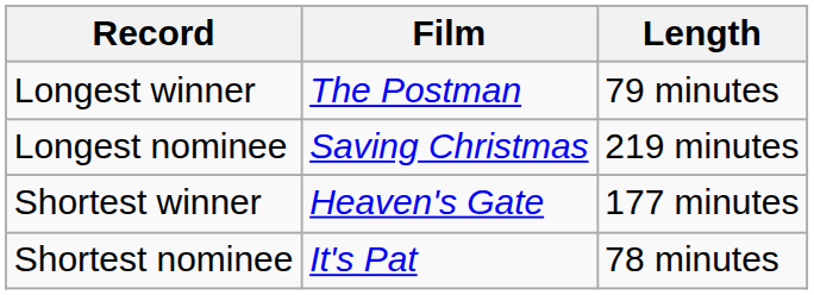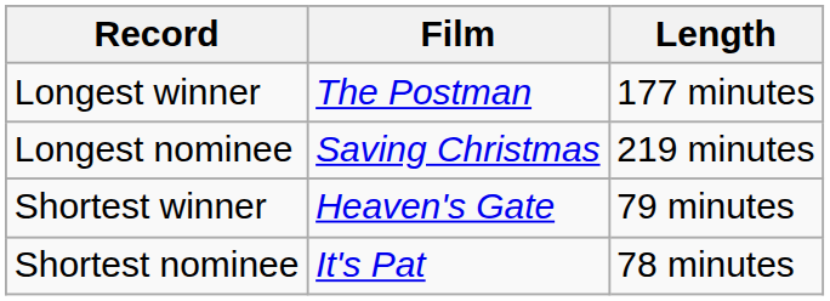Longest winner | Length: 79 minutes -> 177 minutes
Shortest winner | Length: 177 minutes -> 79 minutes
